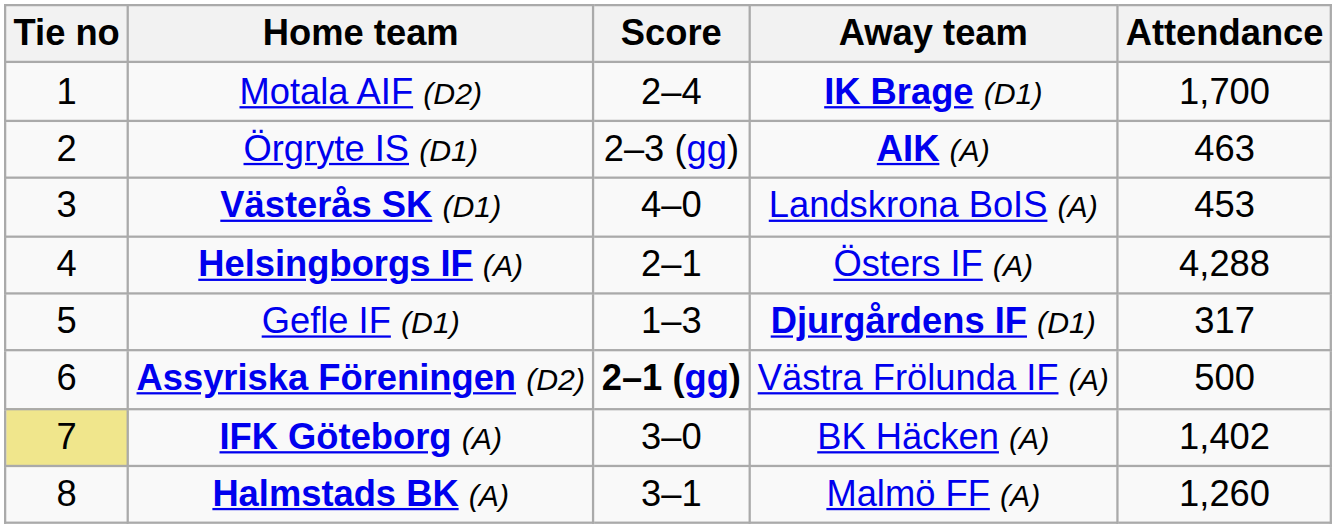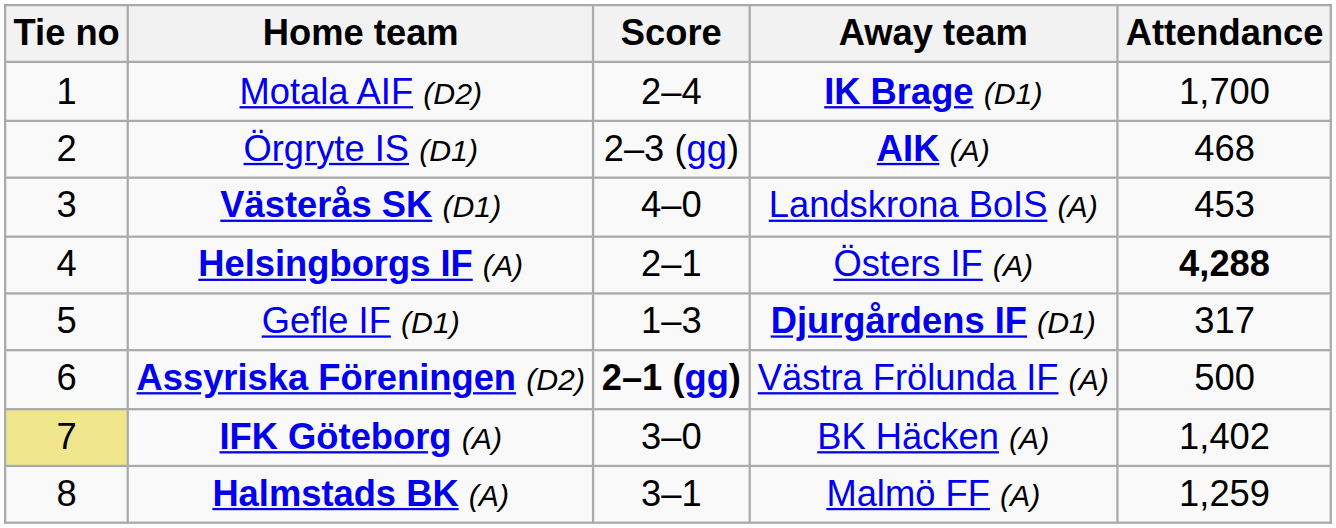Örgryte IS (D1) | Attendance: 463 -> 468
Helsingborgs IF (A) | Attendance: normal -> bold
Halmstads BK (A) | Attendance: 1,260 -> 1,259
